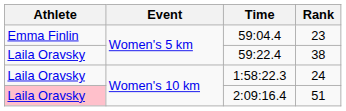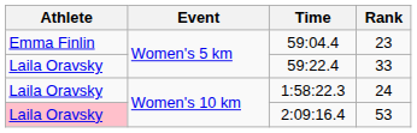59:22.4 | Rank: 38 -> 33
2:09:16.4 | Rank: 51 -> 53
